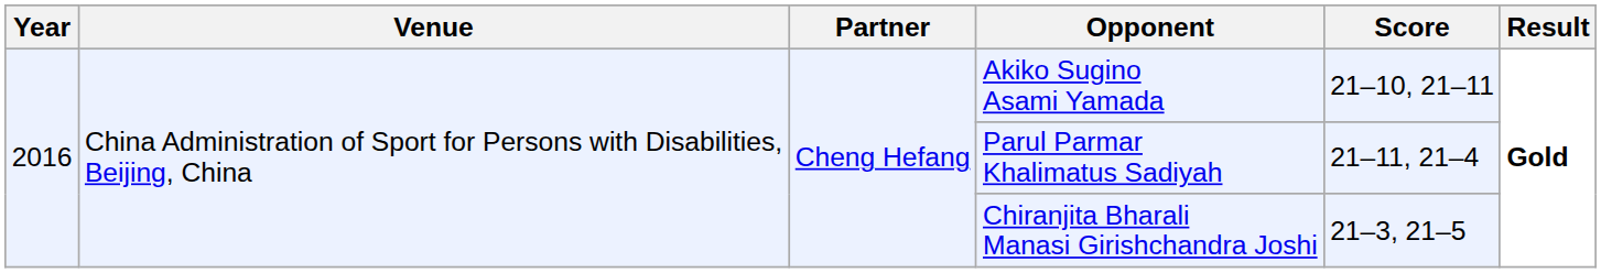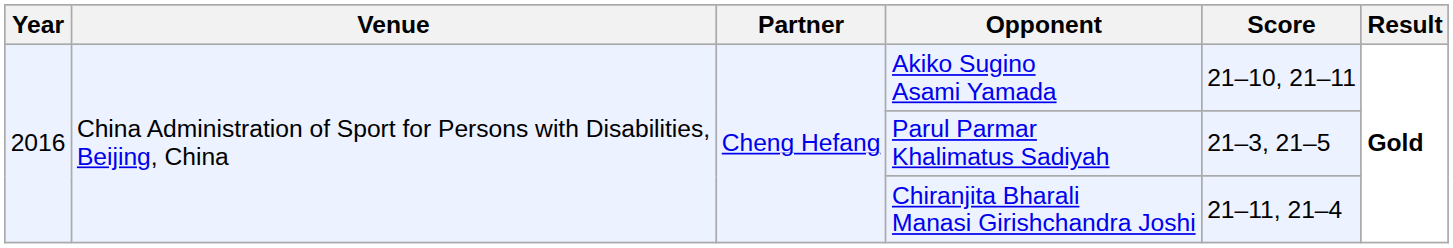Parul Parmar Khalimatus Sadiyah | Score: 21–11, 21–4 -> 21–3, 21–5
Chiranjita Bharali Manasi Girishchandra Joshi | Score: 21–3, 21–5 -> 21–11, 21–4
